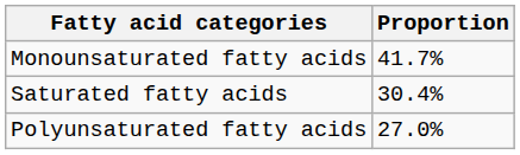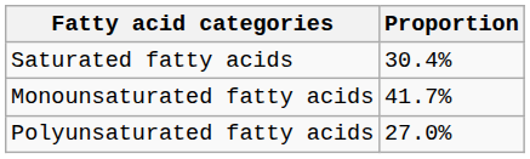rows swapped: Saturated fatty acids <-> Monounsaturated fatty acids
